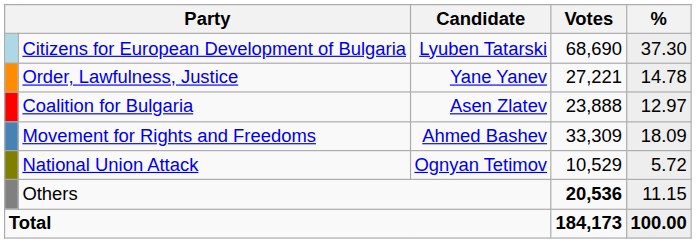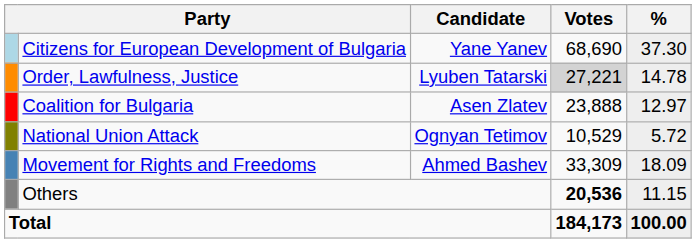Citizens for European Development of Bulgaria | Candidate: Lyuben Tatarski -> Yane Yanev
Order, Lawfulness, Justice | Candidate: Yane Yanev -> Lyuben Tatarski
Order, Lawfulness, Justice | Votes: no background -> lightgrey background
rows swapped: Movement for Rights and Freedoms <-> National Union Attack
